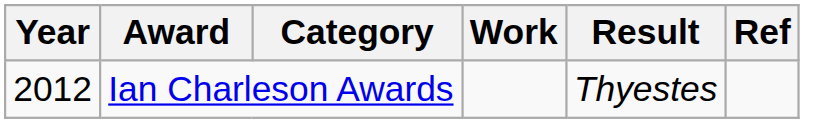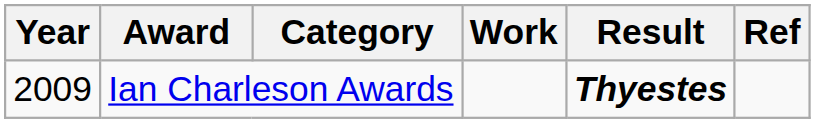Ian Charleson Awards | Year: 2012 -> 2009
Ian Charleson Awards | Result: normal -> bold
